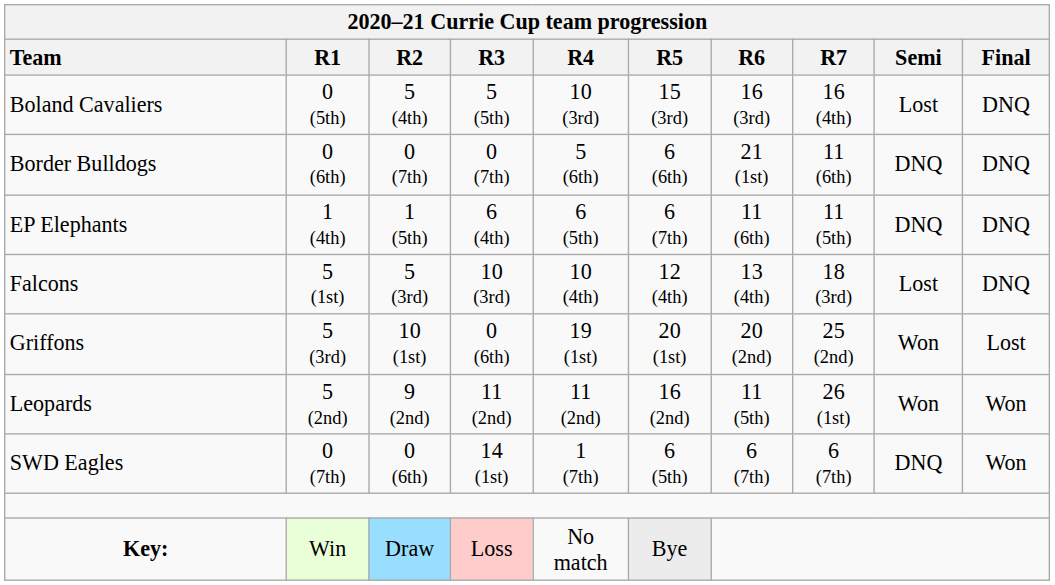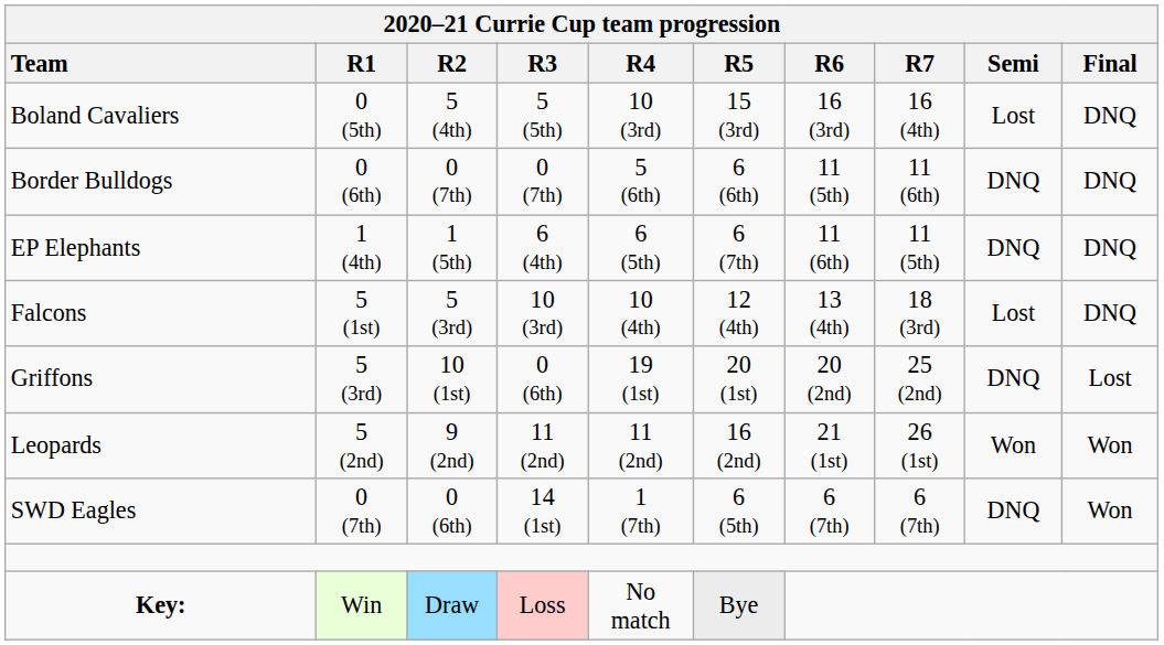Border Bulldogs | R6: 21 (1st) -> 11 (5th)
Griffons | Semi: Won -> DNQ
Leopards | R6: 11 (5th) -> 21 (1st)
